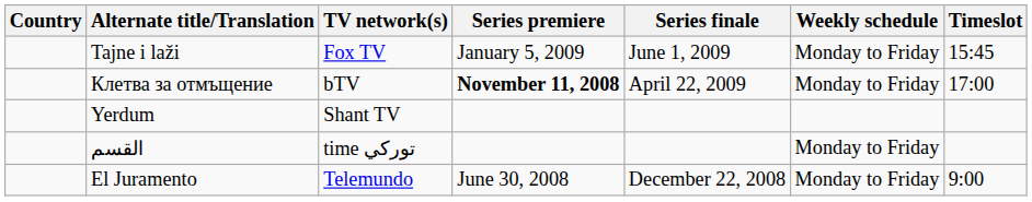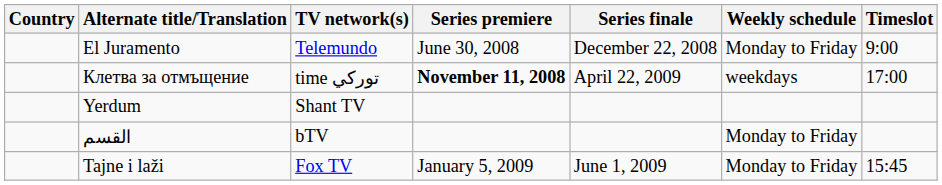rows swapped: Tajne i laži <-> El Juramento
Клетва за отмъщение | TV network(s): bTV -> time توركي
Клетва за отмъщение | Weekly schedule: Monday to Friday -> weekdays
القسم | TV network(s): time توركي -> bTV
